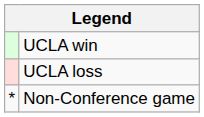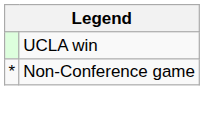- row: UCLA loss
